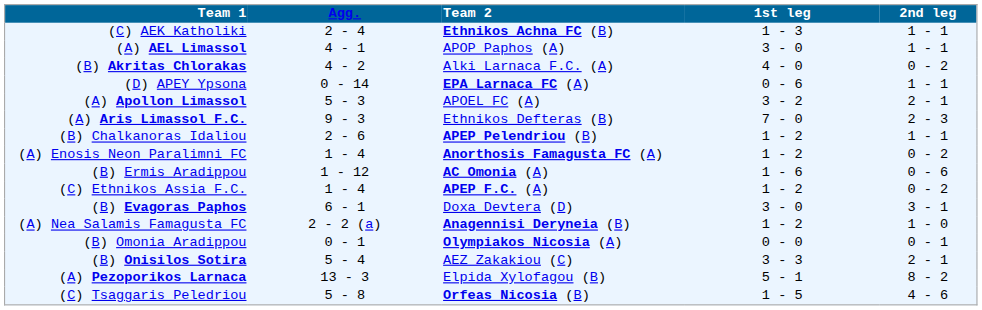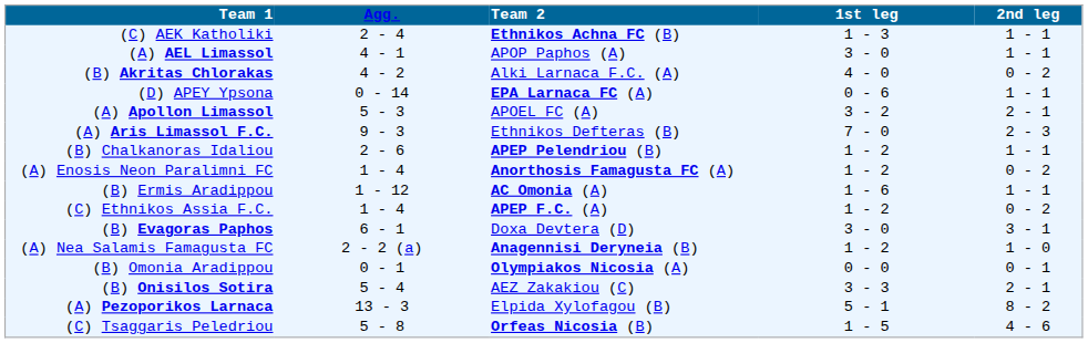(B) Ermis Aradippou | 2nd leg: 0 - 6 -> 1 - 1
